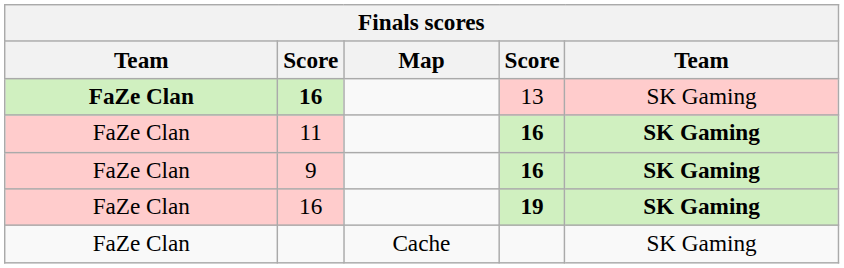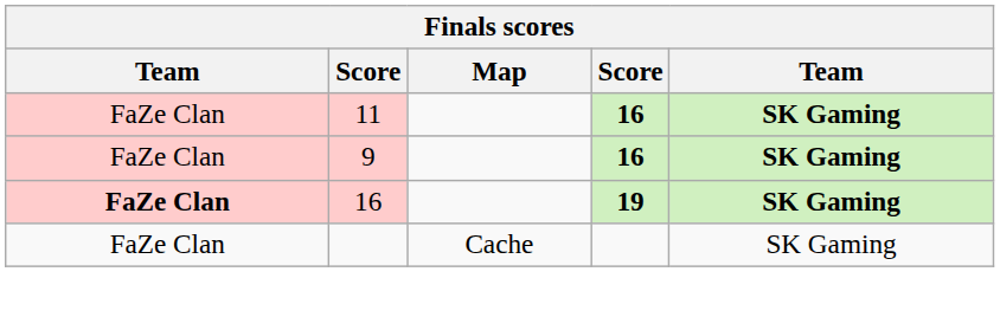- row: FaZe Clan | 16 | 13 | SK Gaming
16 / 19 | column 1: normal -> bold
